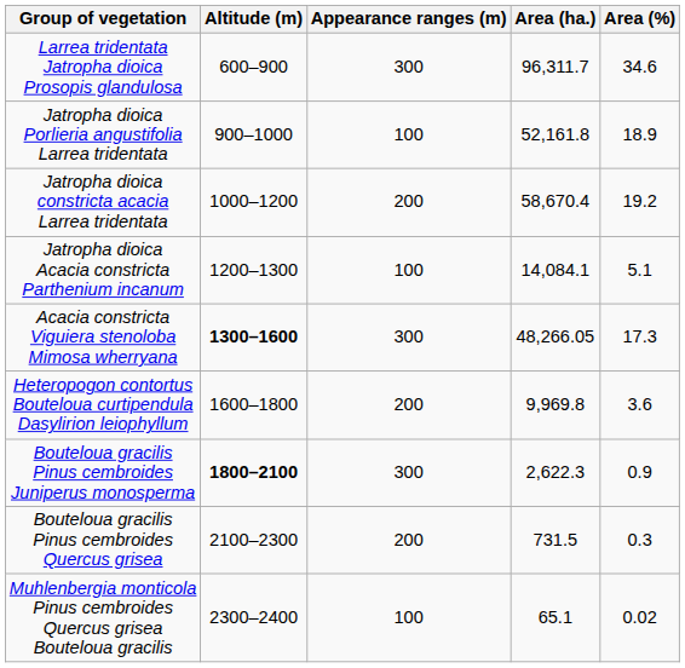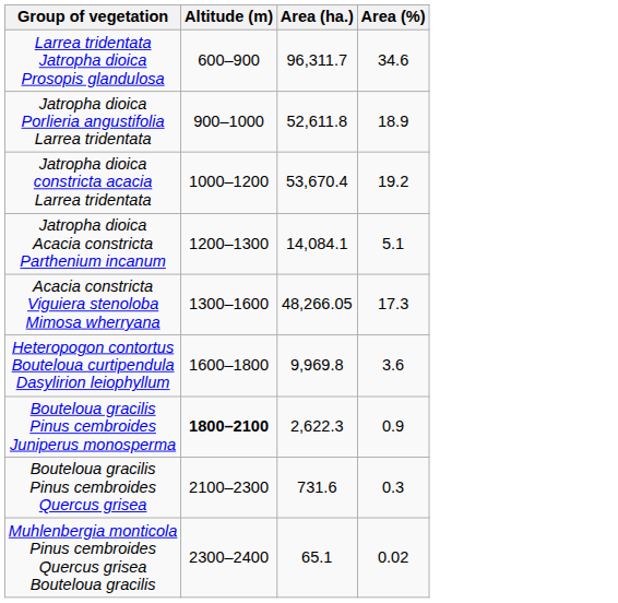- column: Appearance ranges (m) | 300 | 100 | 200 | 100 | 300 | 200 | 300 | 200 | 100
Jatropha dioica Porlieria angustifolia Larrea tridentata | Area (ha.): 52,161.8 -> 52,611.8
Jatropha dioica constricta acacia Larrea tridentata | Area (ha.): 58,670.4 -> 53,670.4
Acacia constricta Viguiera stenoloba Mimosa wherryana | Altitude (m): bold -> normal
Bouteloua gracilis Pinus cembroides Quercus grisea | Area (ha.): 731.5 -> 731.6
